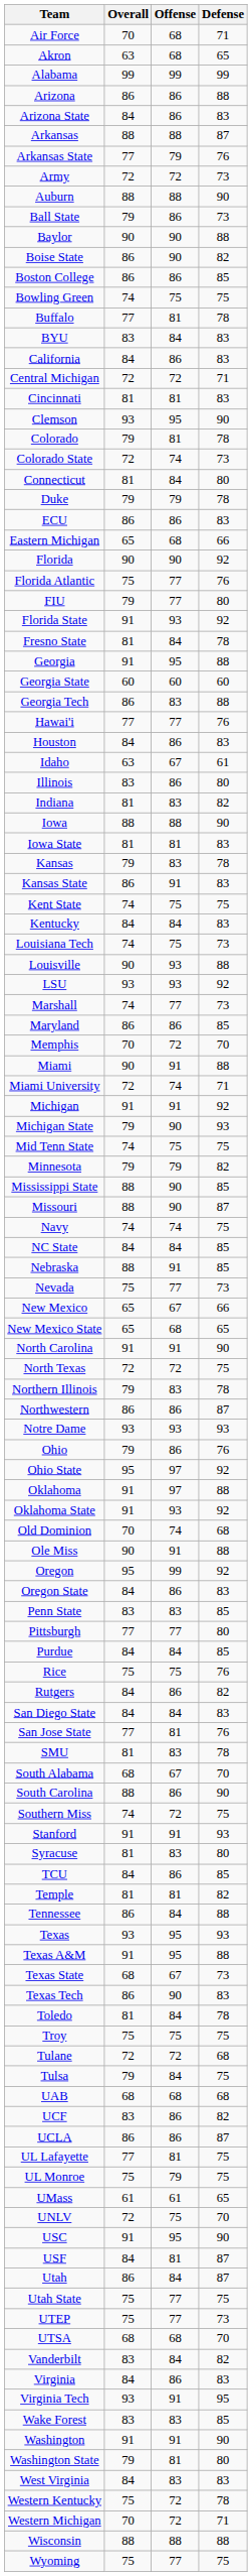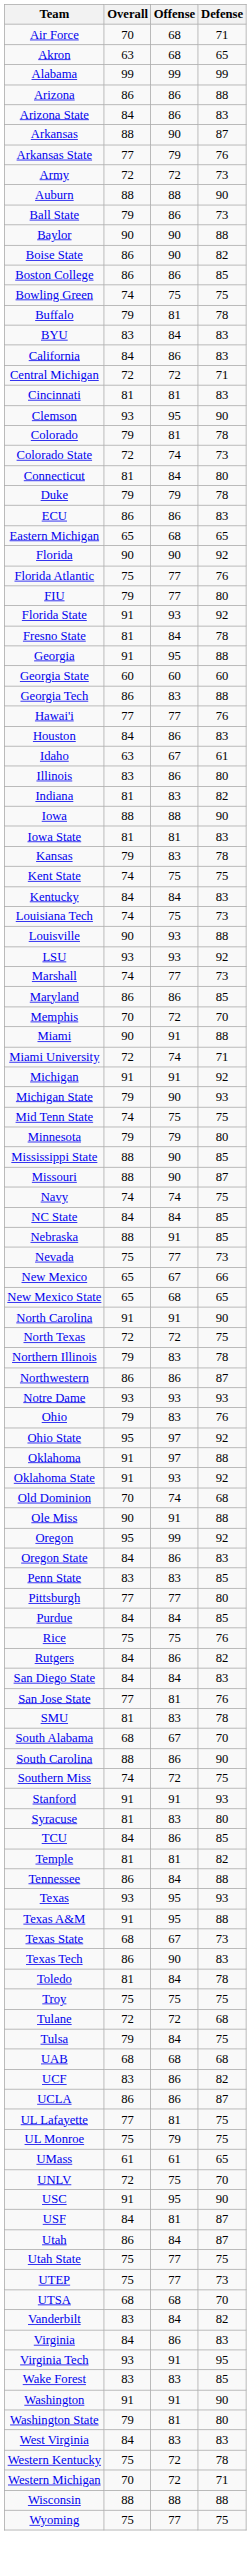Arkansas | Offense: 88 -> 90
Buffalo | Overall: 77 -> 79
Eastern Michigan | Defense: 66 -> 65
- row: Kansas State | 86 | 91 | 83
Minnesota | Defense: 82 -> 80
Ohio | Offense: 86 -> 83
